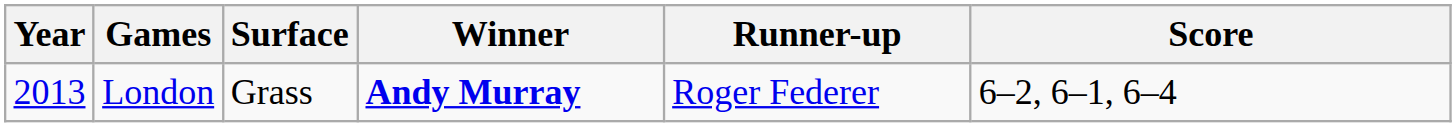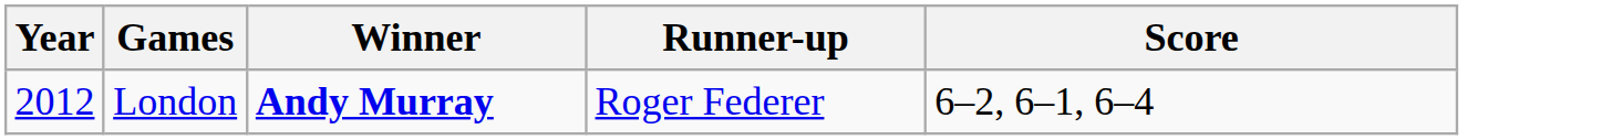- column: Surface | Grass
London | Year: 2013 -> 2012
